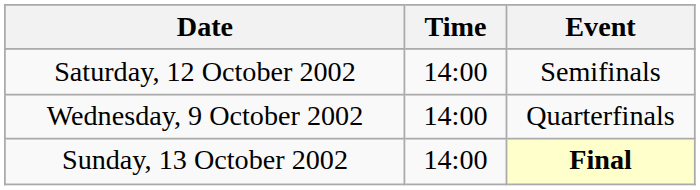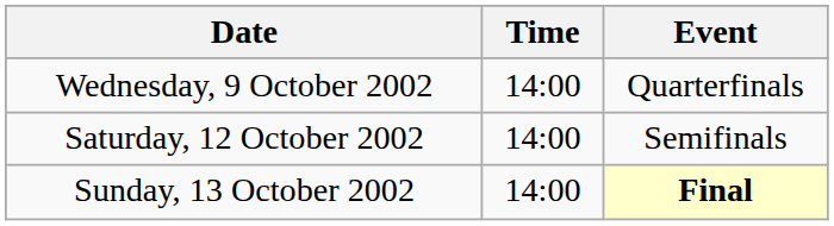rows swapped: Wednesday, 9 October 2002 <-> Saturday, 12 October 2002
